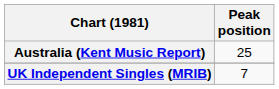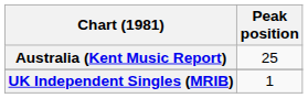UK Independent Singles (MRIB) | Peak position: 7 -> 1
